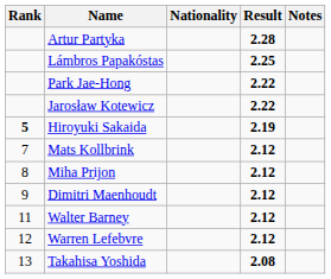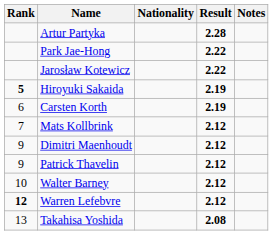- row: Lámbros Papakóstas | 2.25
+ row: 6 | Carsten Korth | 2.19
- row: 8 | Miha Prijon | 2.12
+ row: 9 | Patrick Thavelin | 2.12
Walter Barney | Rank: 11 -> 10
Warren Lefebvre | Rank: normal -> bold
